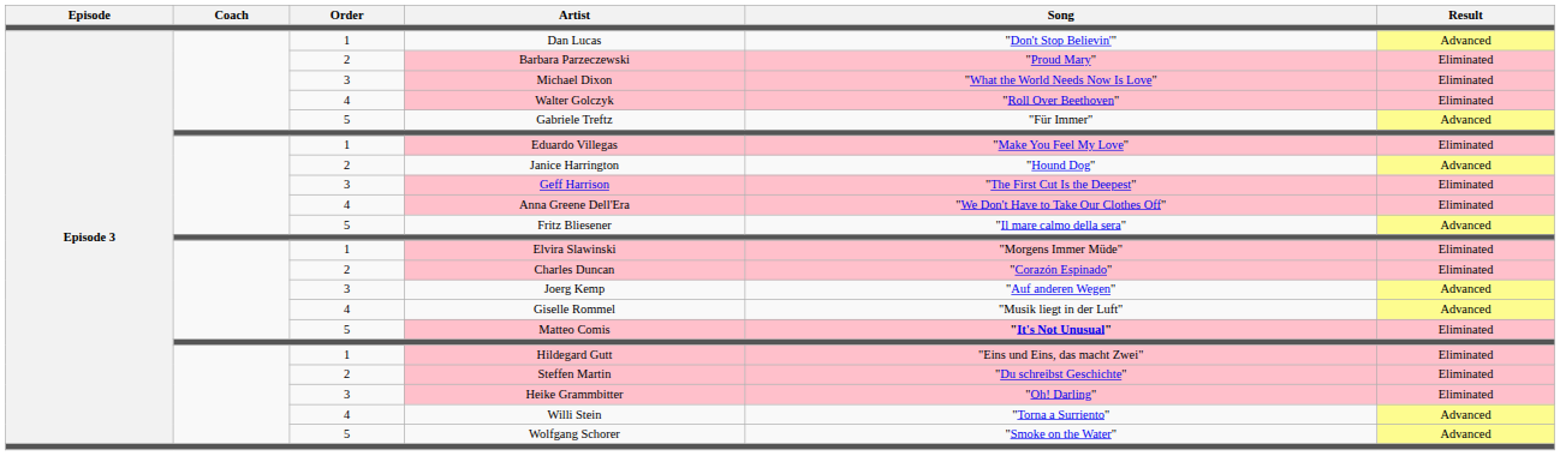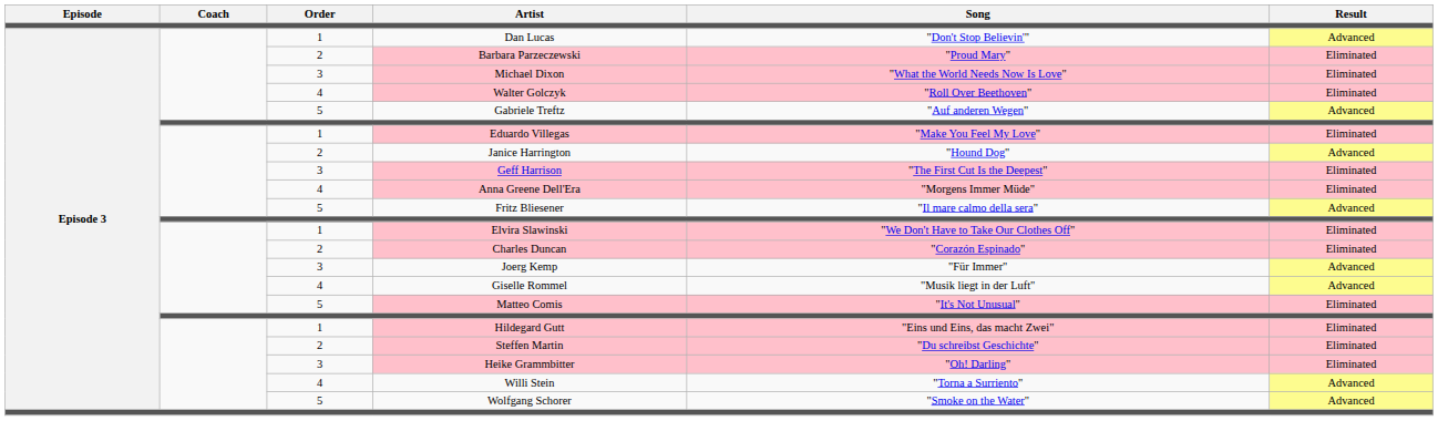Gabriele Treftz | Song: "Für Immer" -> "Auf anderen Wegen"
Anna Greene Dell'Era | Song: "We Don't Have to Take Our Clothes Off" -> "Morgens Immer Müde"
Elvira Slawinski | Song: "Morgens Immer Müde" -> "We Don't Have to Take Our Clothes Off"
Joerg Kemp | Song: "Auf anderen Wegen" -> "Für Immer"
Matteo Comis | Song: bold -> normal
